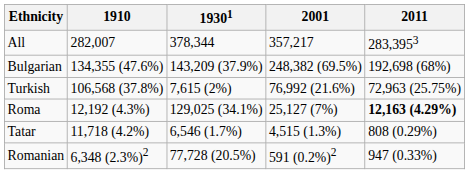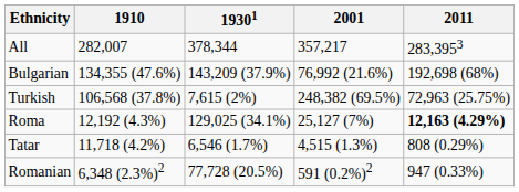Bulgarian | 2001: 248,382 (69.5%) -> 76,992 (21.6%)
Turkish | 2001: 76,992 (21.6%) -> 248,382 (69.5%)
